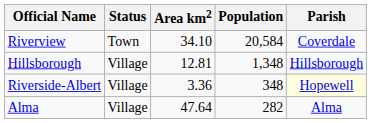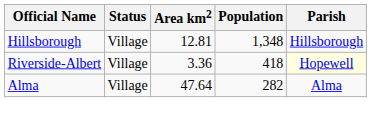- row: Riverview | Town | 34.10 | 20,584 | Coverdale
Riverside-Albert | Population: 348 -> 418
